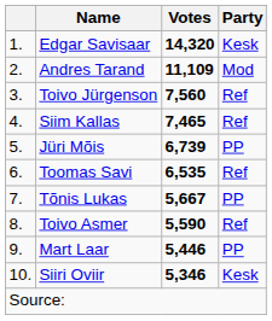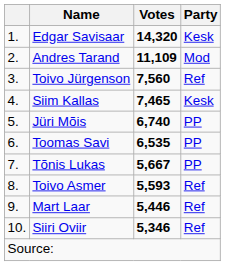Siim Kallas | Party: Ref -> Kesk
Jüri Mõis | Votes: 6,739 -> 6,740
Toomas Savi | Party: Ref -> PP
Toivo Asmer | Votes: 5,590 -> 5,593
Mart Laar | Party: PP -> Ref
Siiri Oviir | Party: Kesk -> Ref
